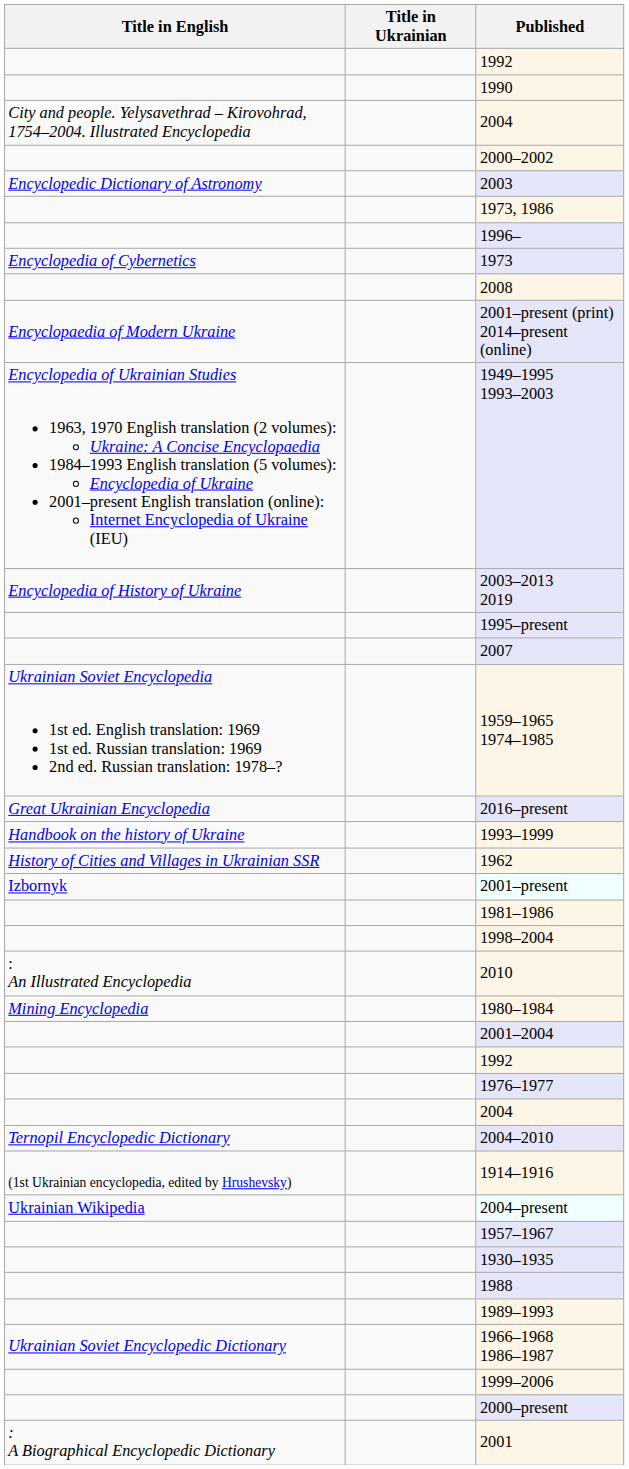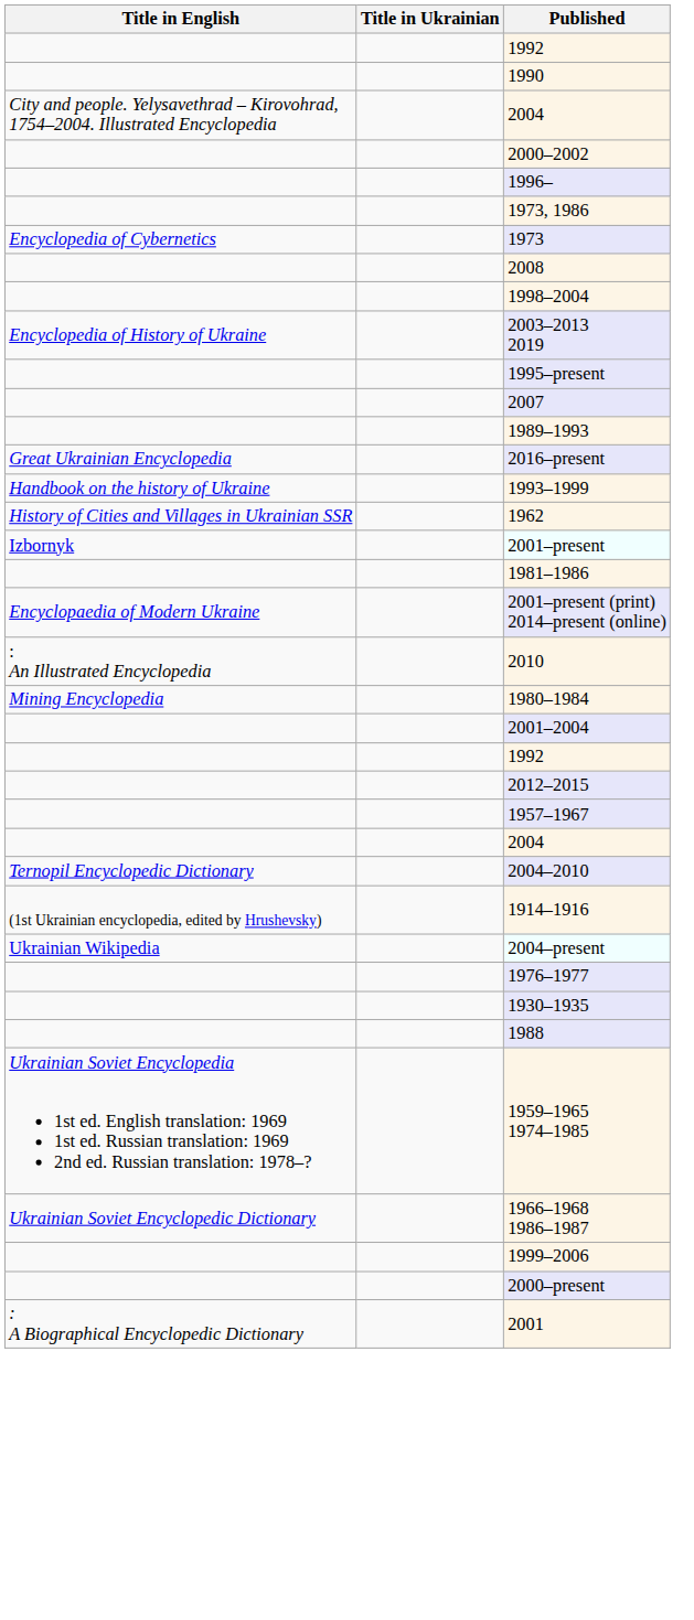- row: Encyclopedic Dictionary of Astronomy | 2003
rows swapped: 1973, 1986 <-> 1996–
rows swapped: 2001–present (print) 2014–present (online) <-> 1998–2004
- row: Encyclopedia of Ukrainian Studies 1963, 1970 English translation (2 volumes): Ukraine: A Concise Encyclopaedia 1984–1993 English translation (5 volumes): Encyclopedia of Ukraine 2001–present English translation (online): Internet Encyclopedia of Ukraine (IEU) | 1949–1995 1993–2003
rows swapped: 1989–1993 <-> 1959–1965 1974–1985
+ row: 2012–2015
rows swapped: 1976–1977 <-> 1957–1967
